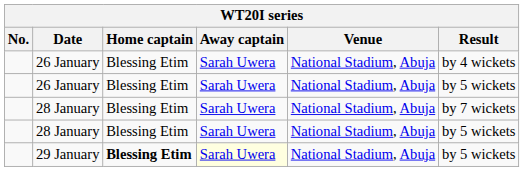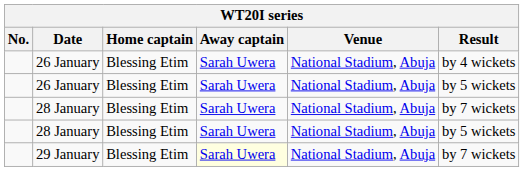29 January | Home captain: bold -> normal
29 January | Result: by 5 wickets -> by 7 wickets
